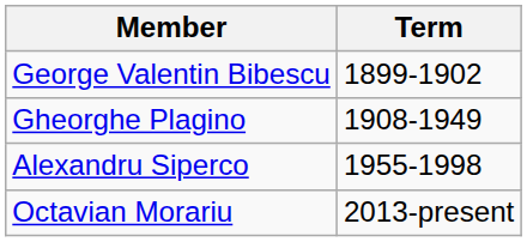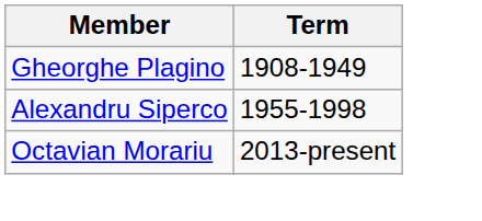- row: George Valentin Bibescu | 1899-1902
